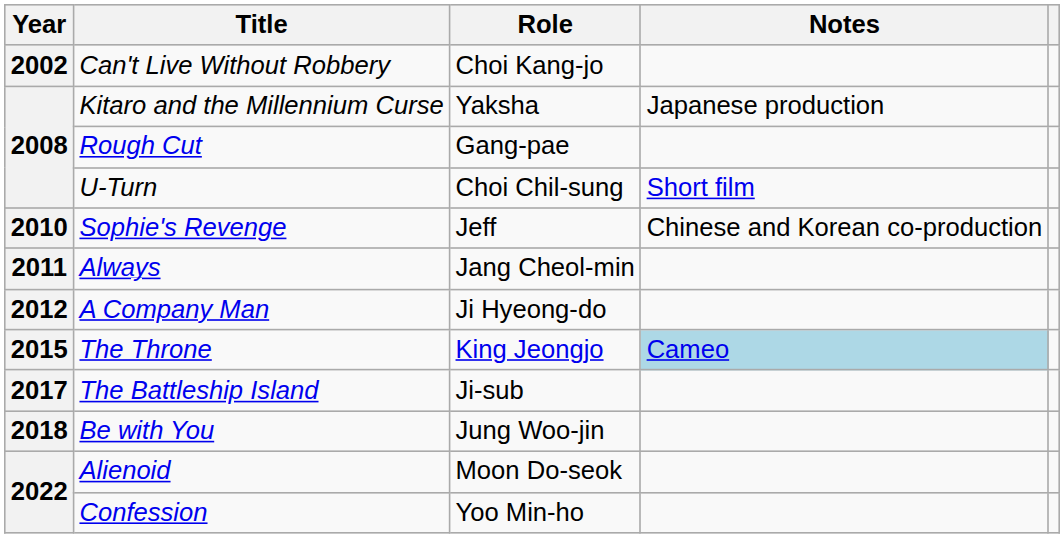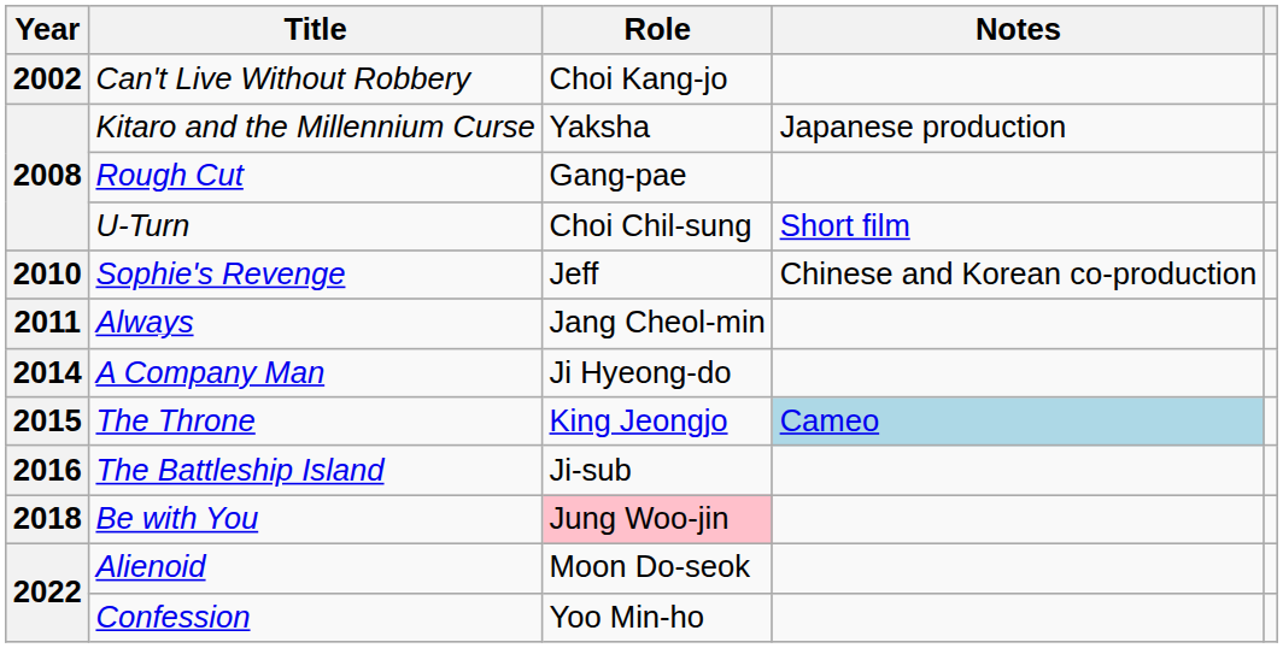A Company Man | Year: 2012 -> 2014
The Battleship Island | Year: 2017 -> 2016
Be with You | Role: no background -> pink background
